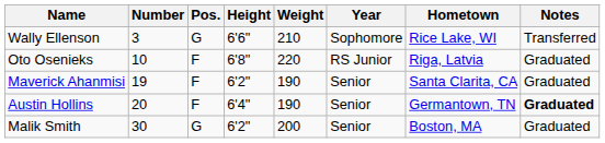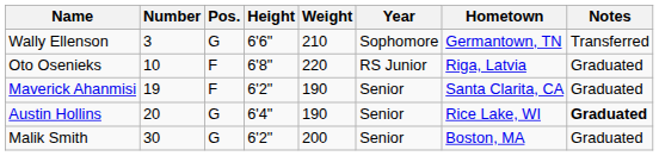Wally Ellenson | Hometown: Rice Lake, WI -> Germantown, TN
Austin Hollins | Pos.: F -> G
Austin Hollins | Hometown: Germantown, TN -> Rice Lake, WI
